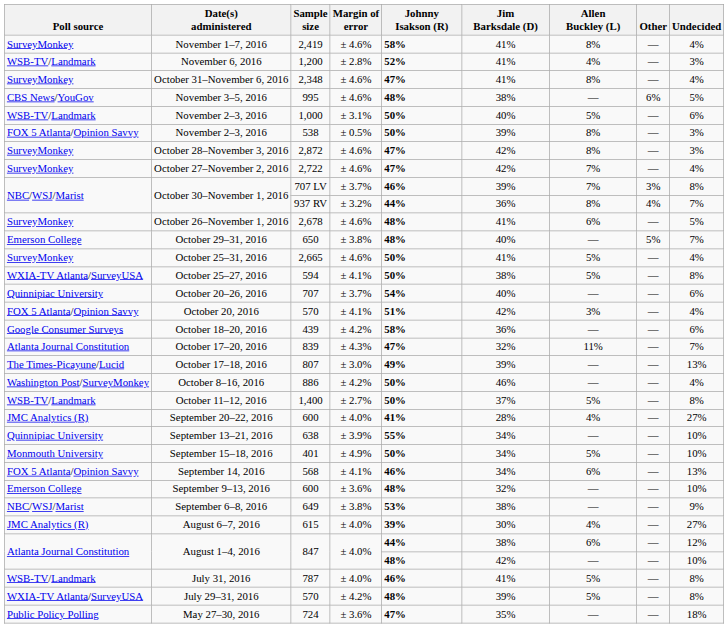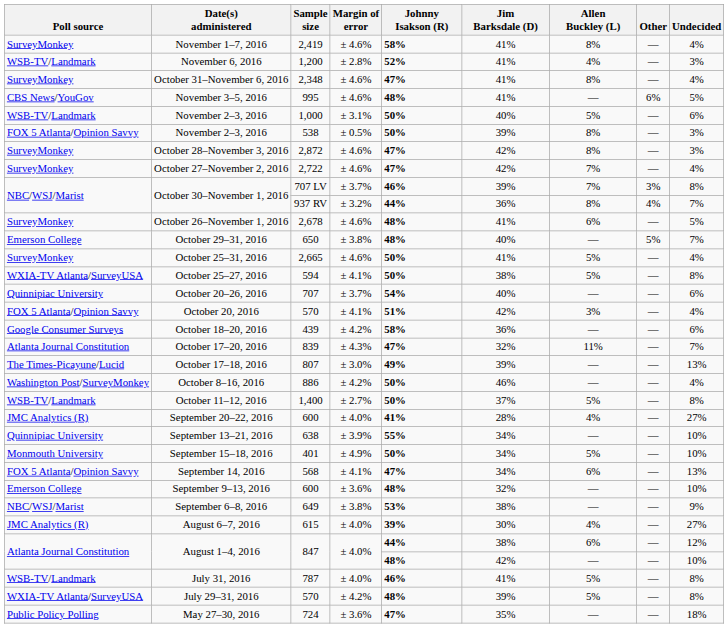November 3–5, 2016 | Jim Barksdale (D): 38% -> 41%
September 14, 2016 | Johnny Isakson (R): 46% -> 47%
